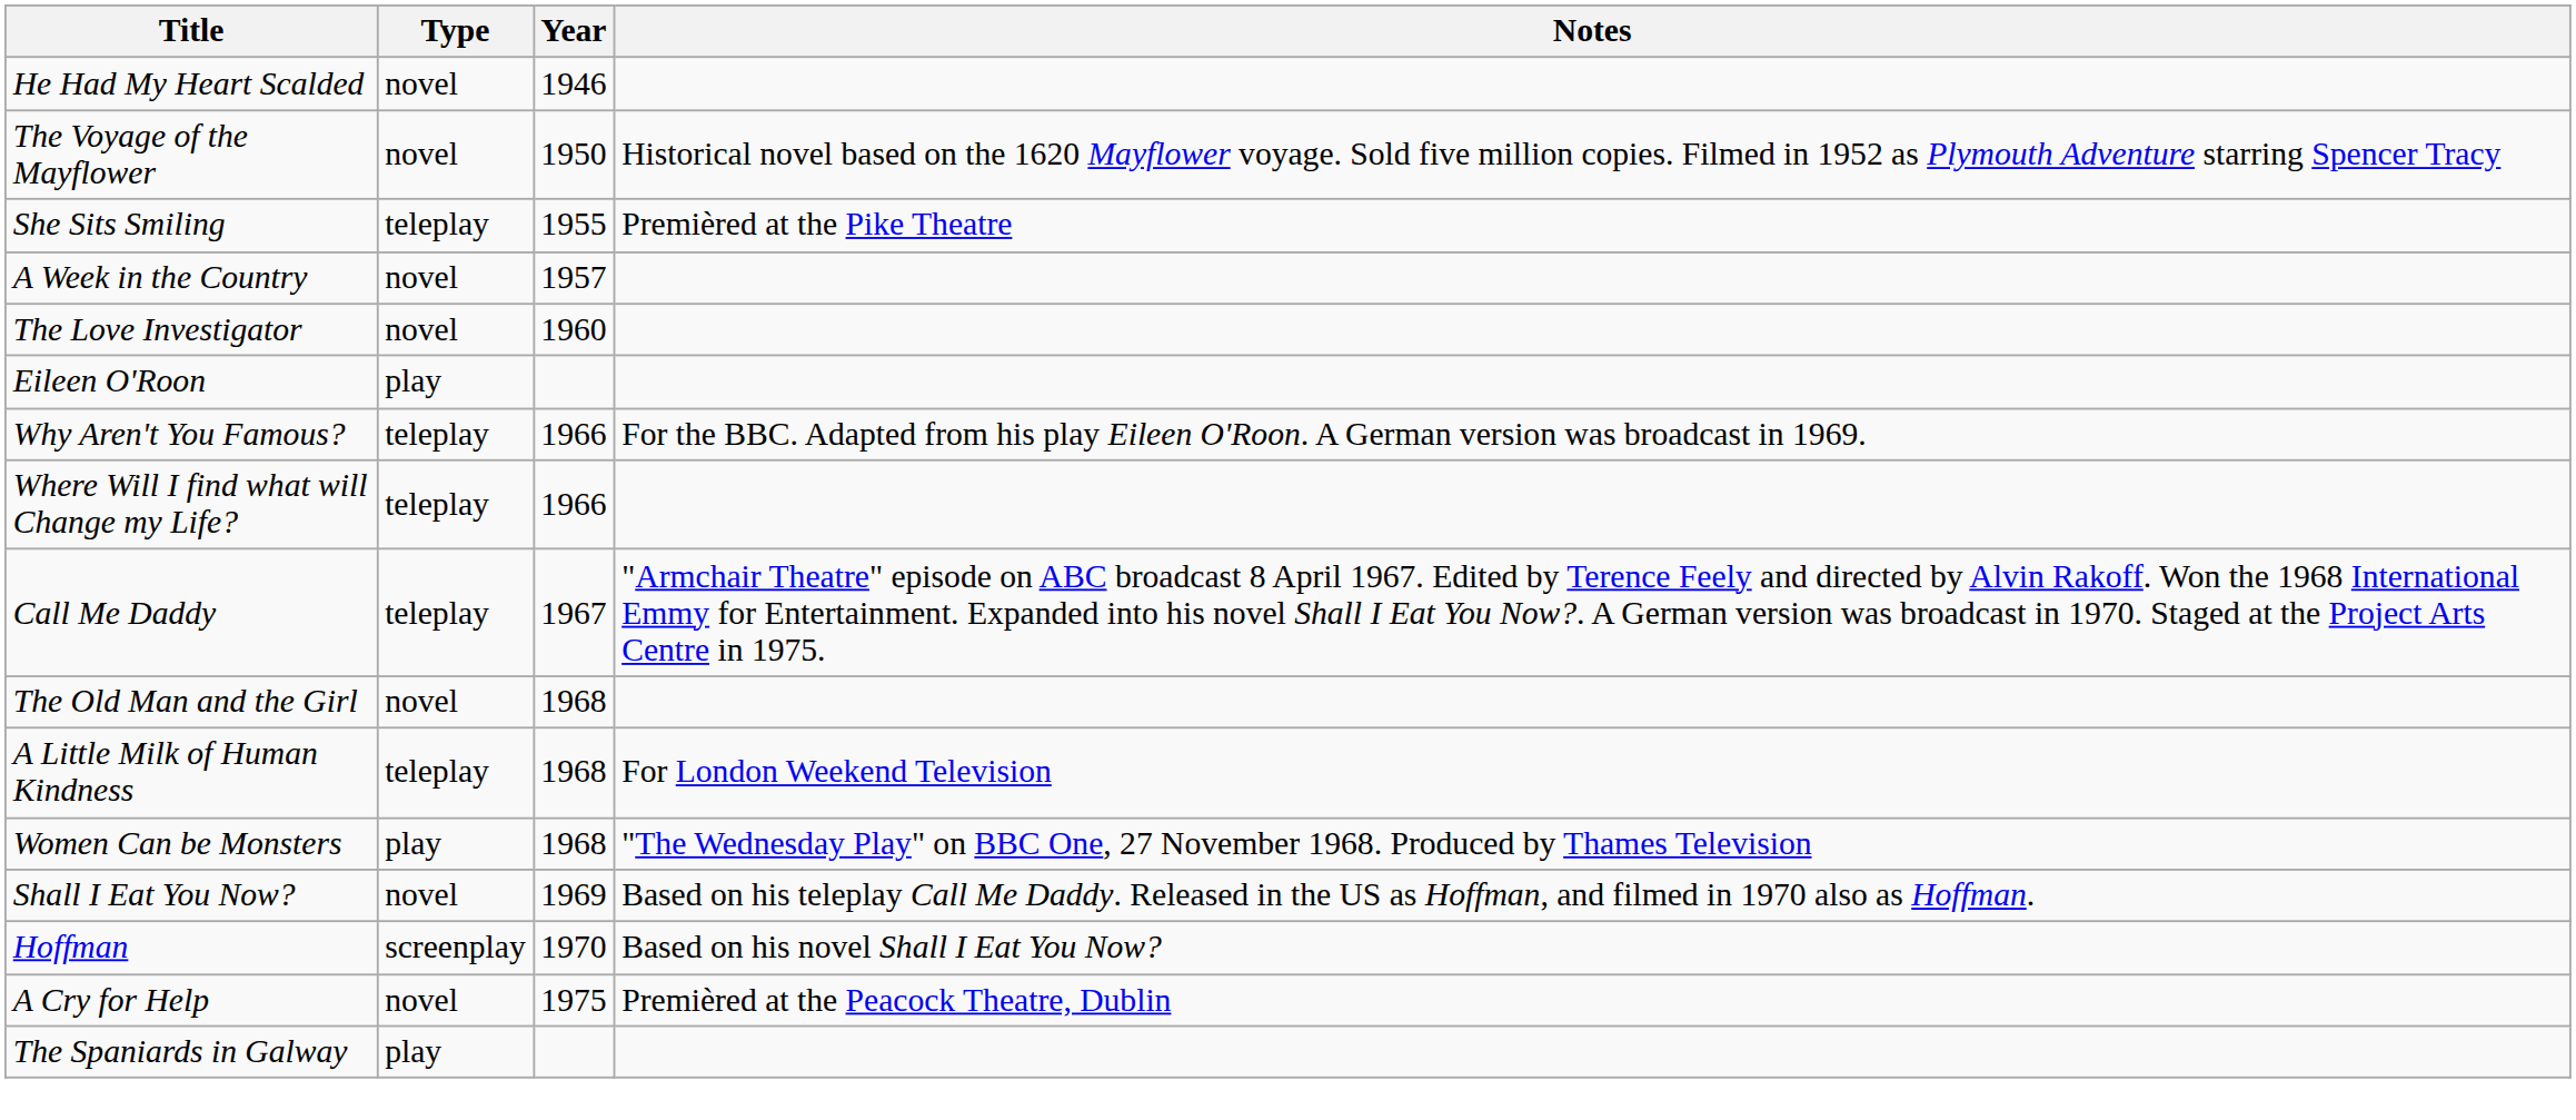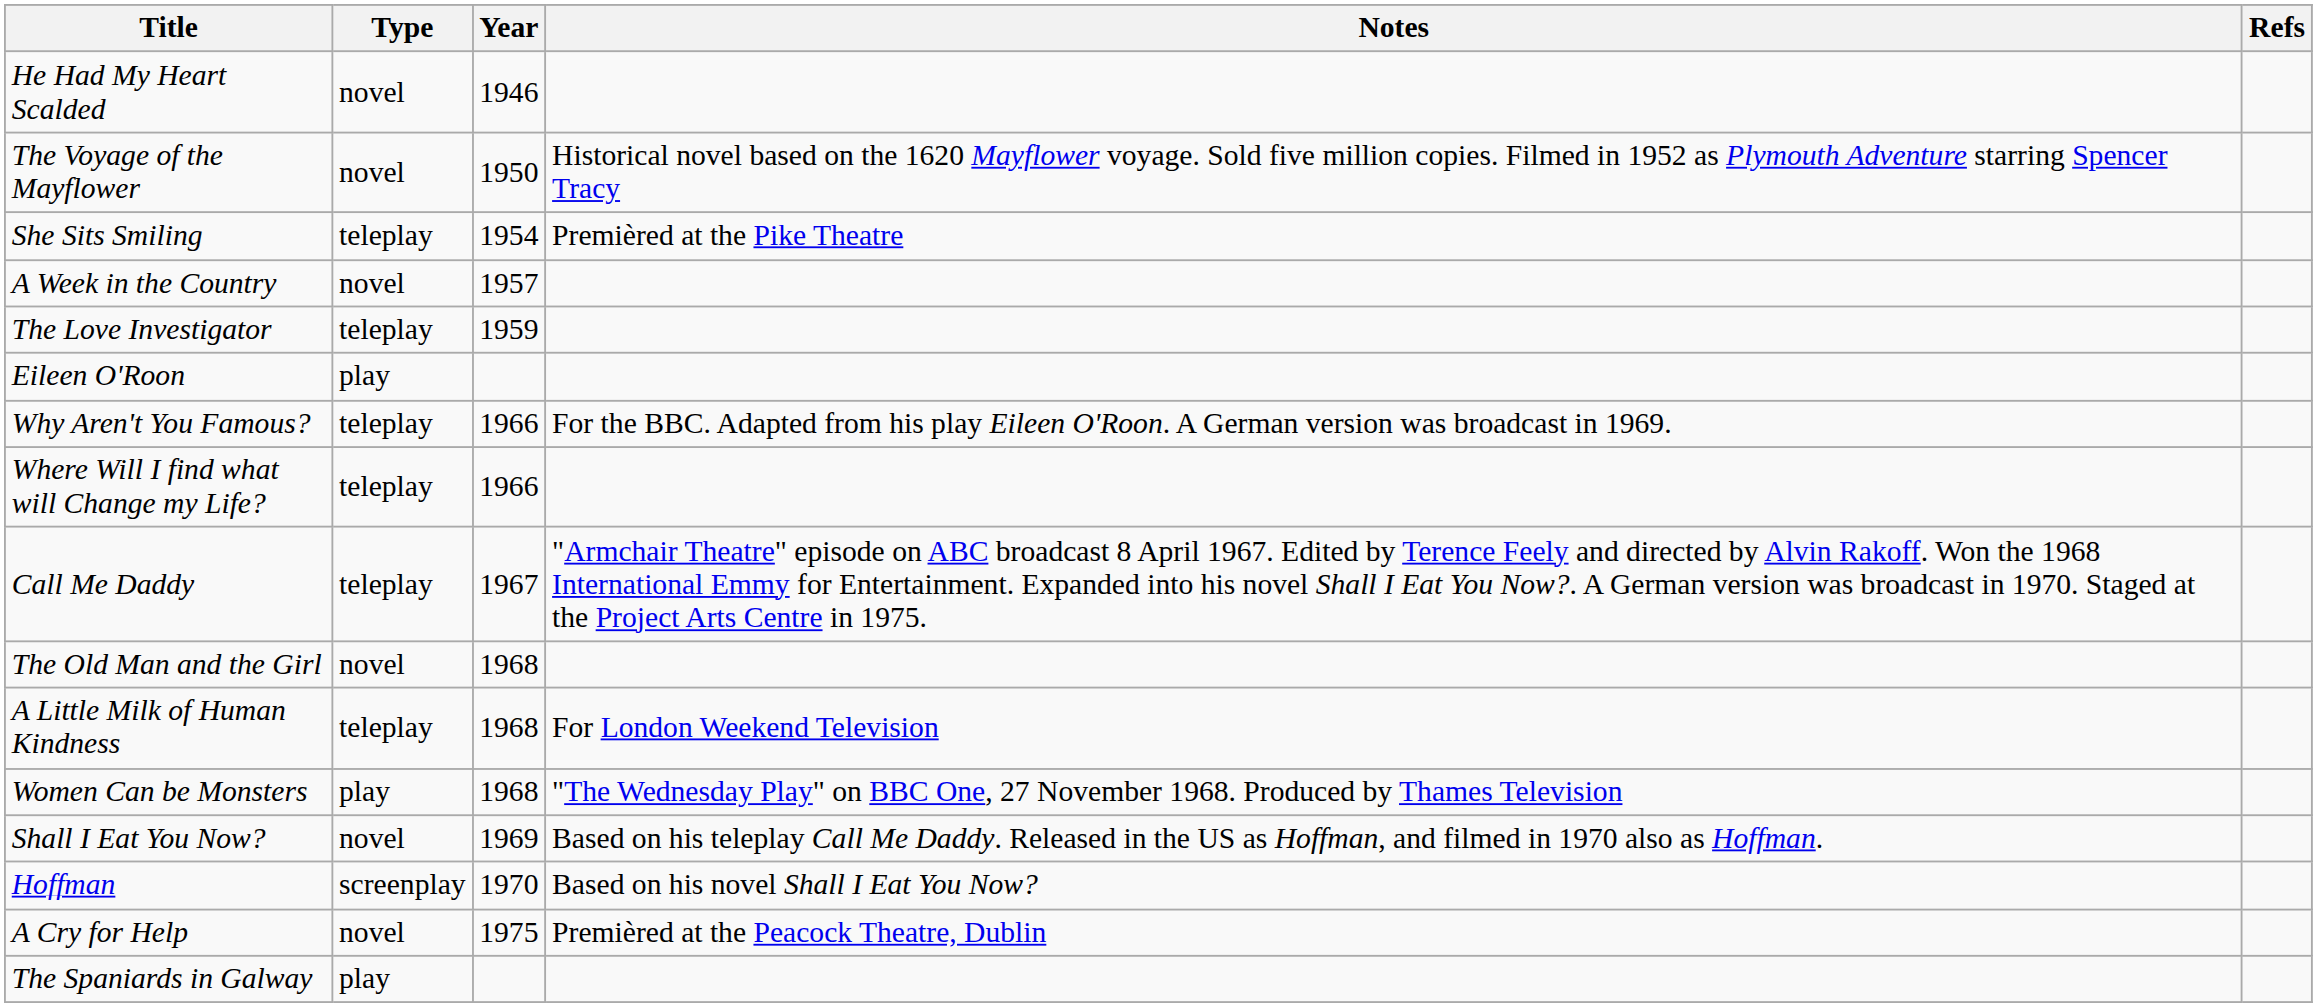+ column: Refs
She Sits Smiling | Year: 1955 -> 1954
The Love Investigator | Type: novel -> teleplay
The Love Investigator | Year: 1960 -> 1959
